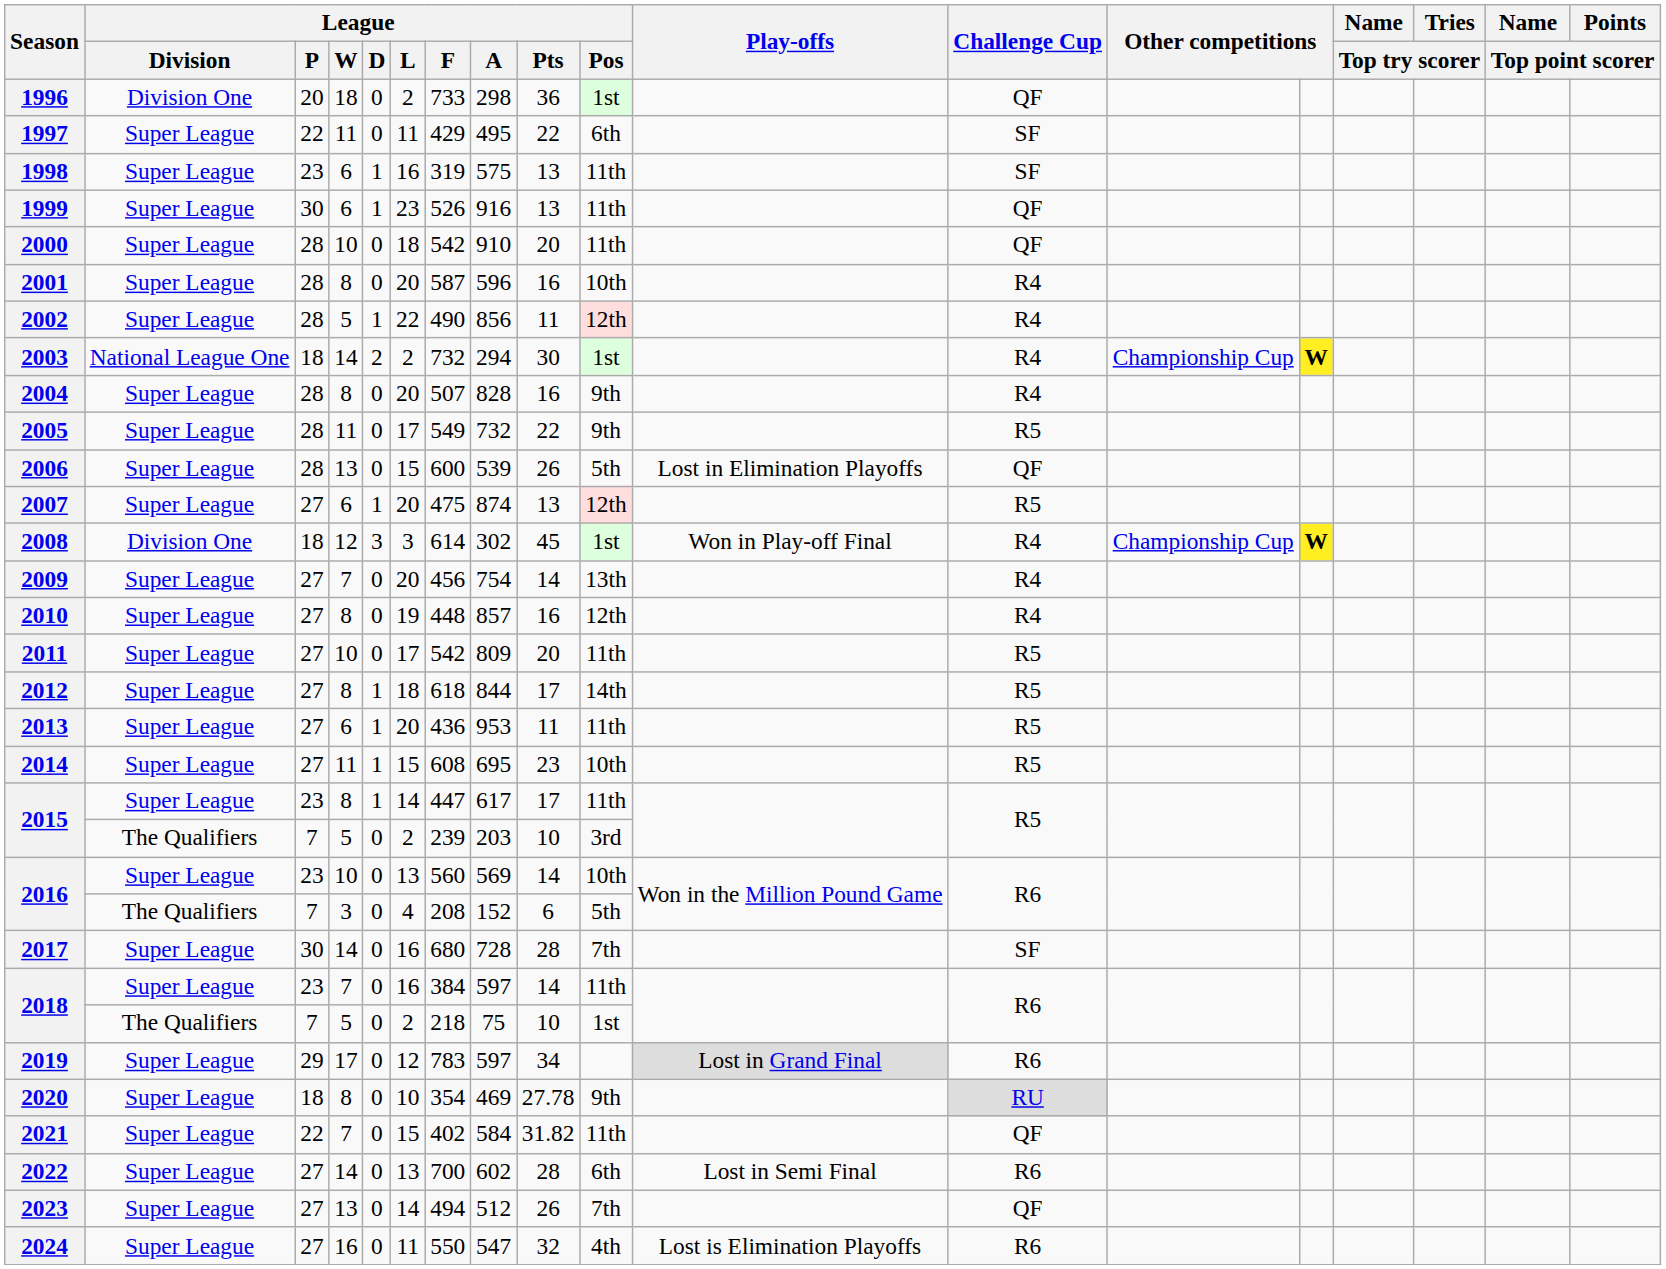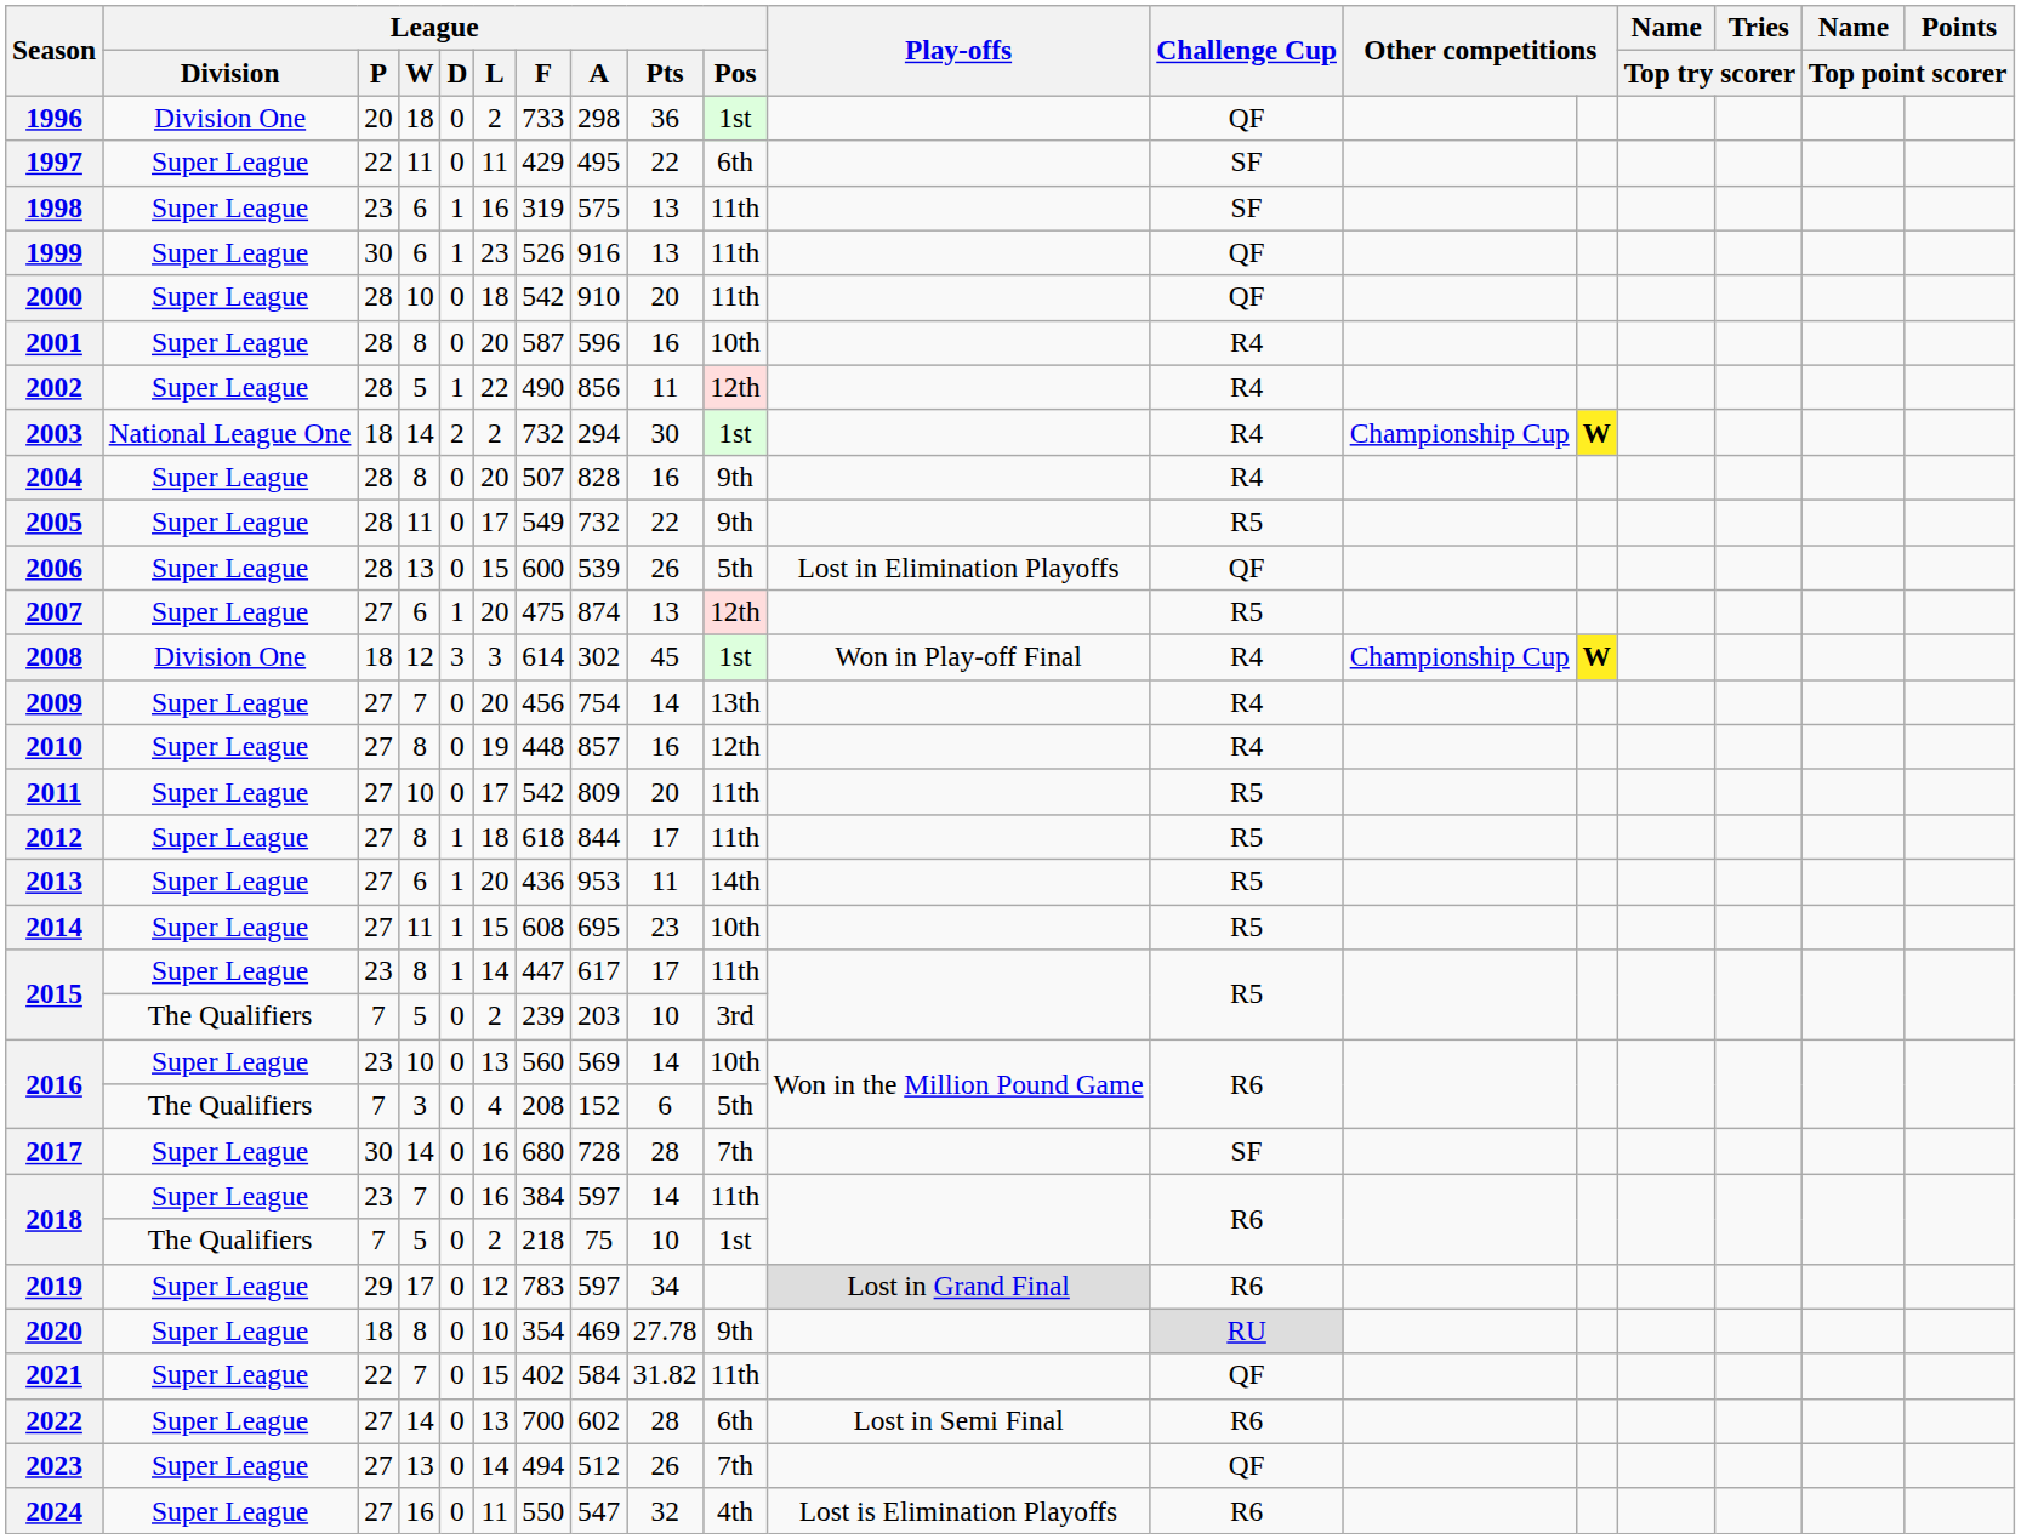2012 | League / Pos: 14th -> 11th
2013 | League / Pos: 11th -> 14th
